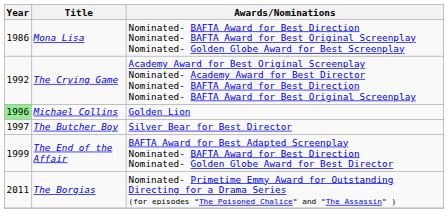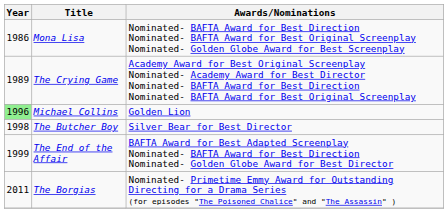The Crying Game | Year: 1992 -> 1989
The Butcher Boy | Year: 1997 -> 1998
